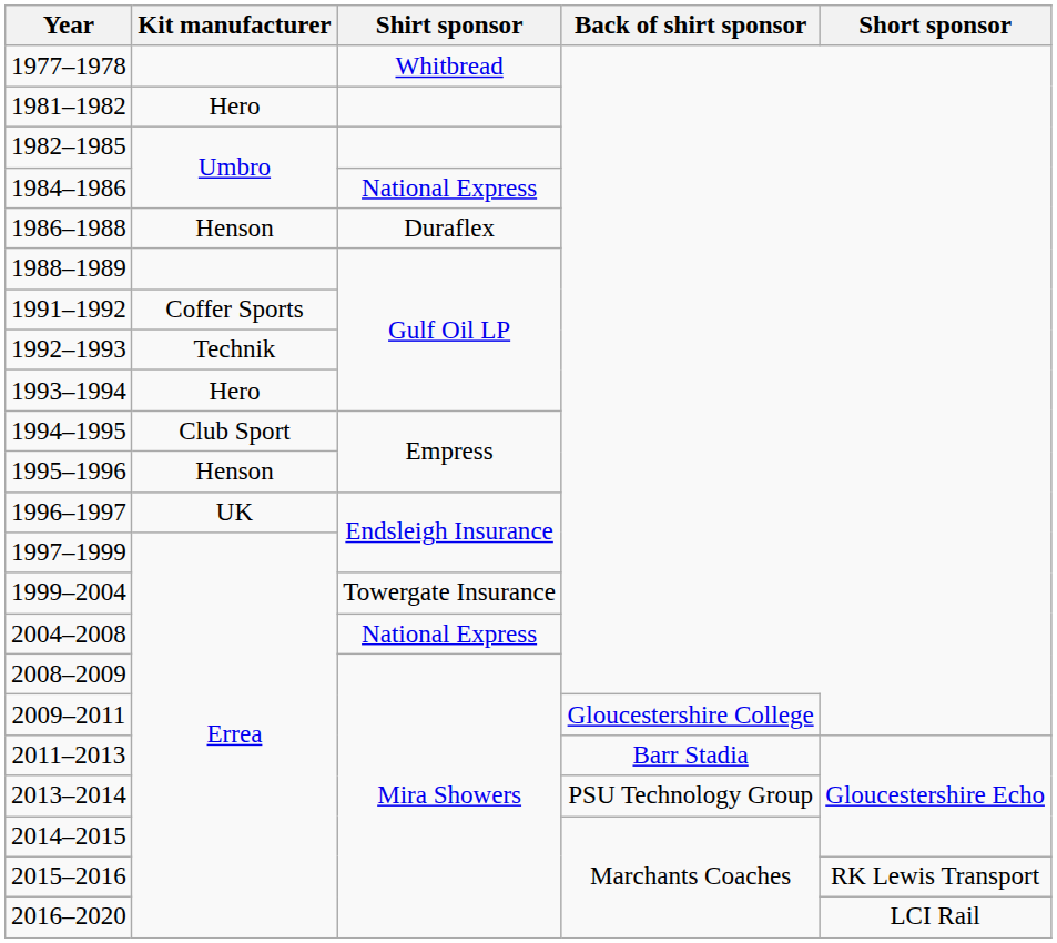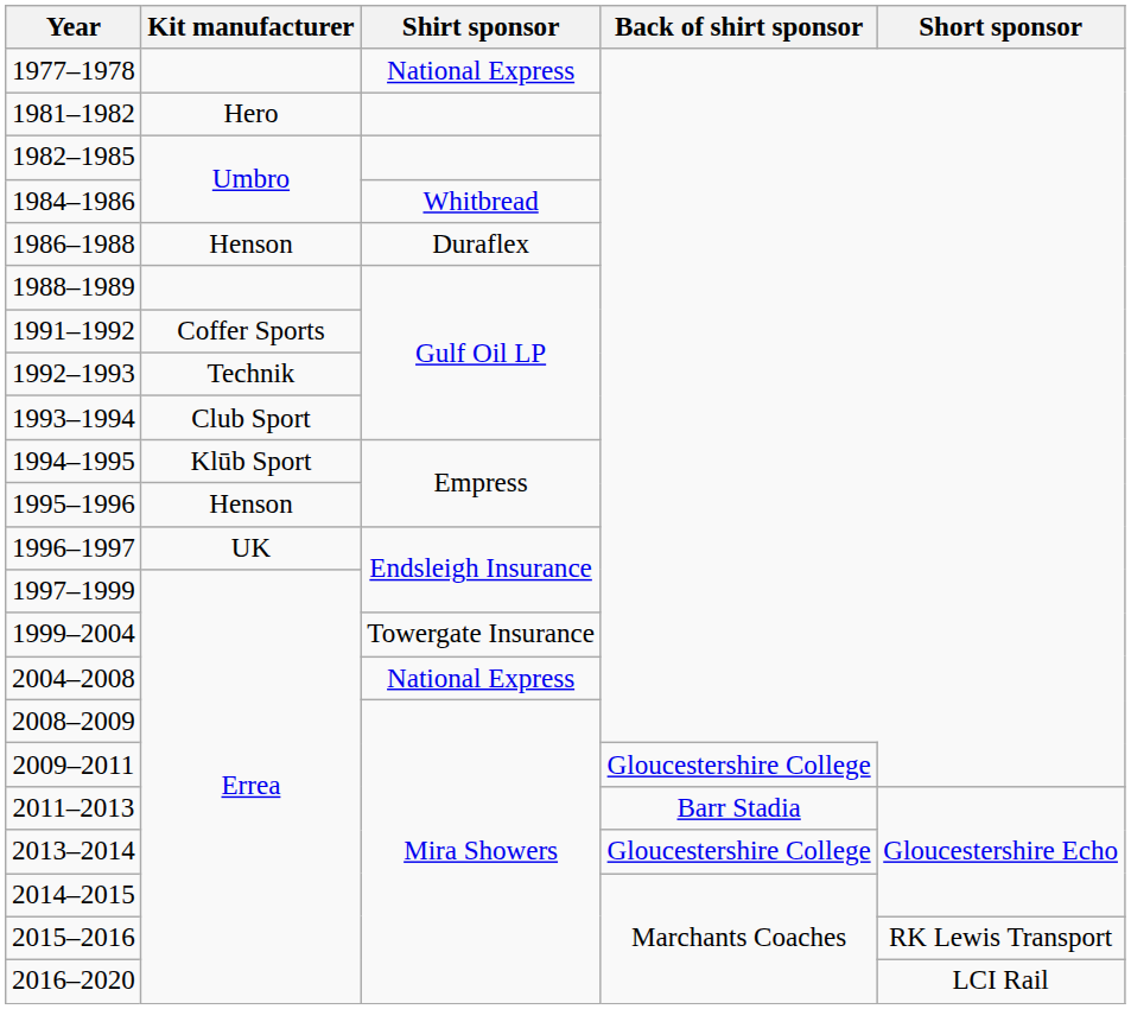1977–1978 | Shirt sponsor: Whitbread -> National Express
1984–1986 | Shirt sponsor: National Express -> Whitbread
1993–1994 | Kit manufacturer: Hero -> Club Sport
1994–1995 | Kit manufacturer: Club Sport -> Klūb Sport
2013–2014 | Back of shirt sponsor: PSU Technology Group -> Gloucestershire College
